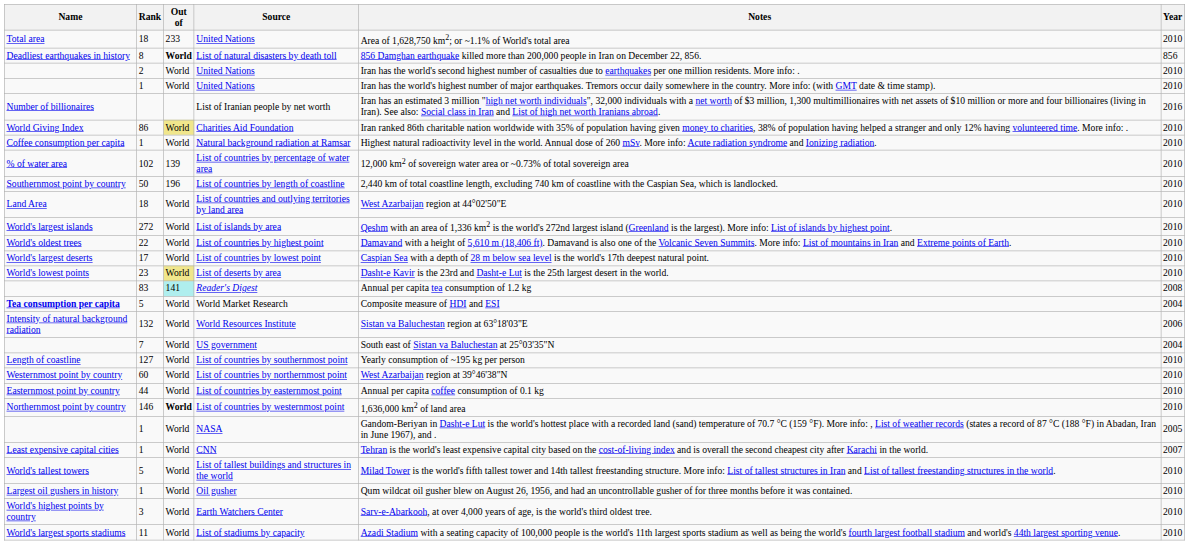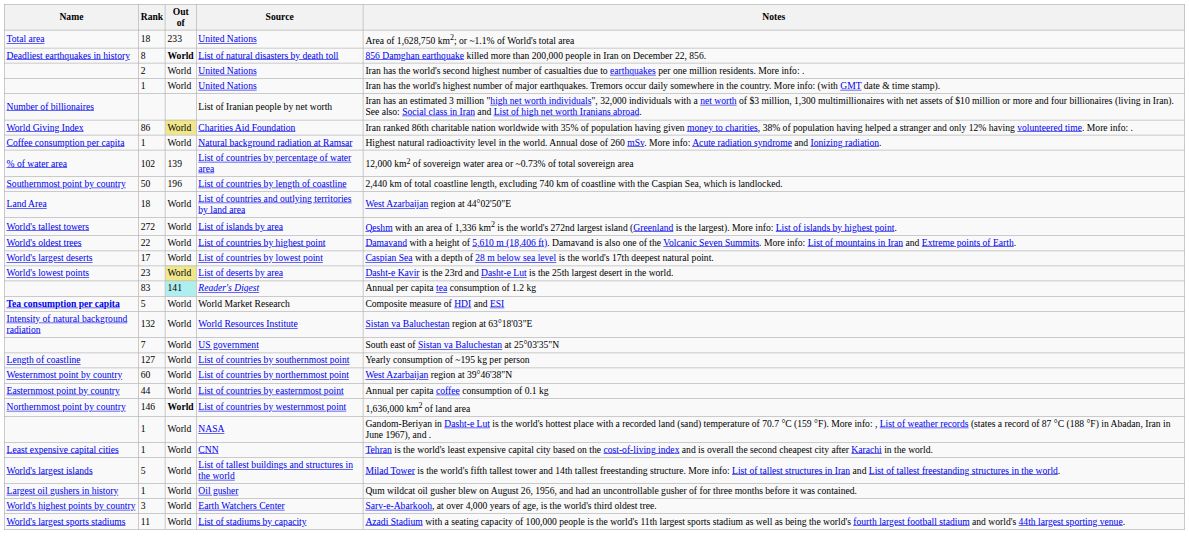- column: Year | 2010 | 856 | 2010 | 2010 | 2016 | 2010 | 2010 | 2010 | 2010 | 2010 | 2010 | 2010 | 2010 | 2010 | 2008 | 2004 | 2006 | 2004 | 2010 | 2010 | 2010 | 2010 | 2005 | 2007 | 2010 | 2010 | 2010 | 2010
List of islands by area | Name: World's largest islands -> World's tallest towers
List of tallest buildings and structures in the world | Name: World's tallest towers -> World's largest islands
